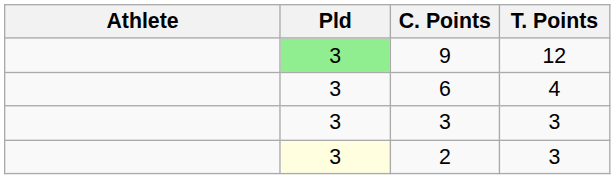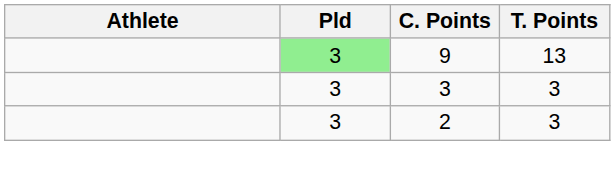9 | T. Points: 12 -> 13
- row: 3 | 6 | 4
2 | Pld: lightyellow background -> no background
